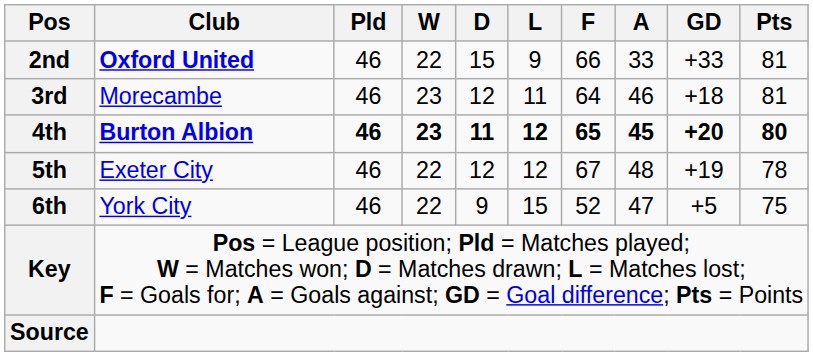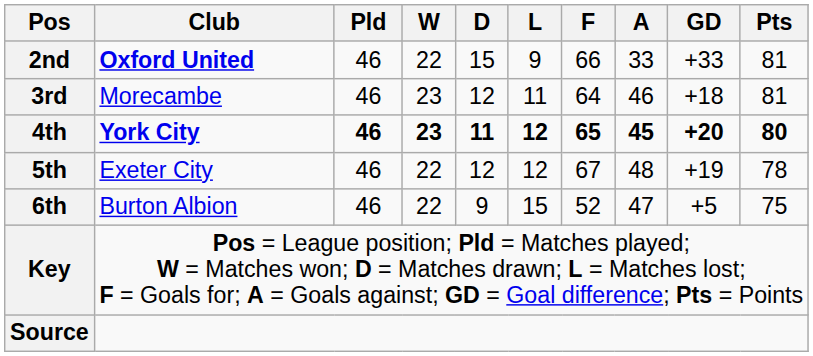4th | Club: Burton Albion -> York City
6th | Club: York City -> Burton Albion
